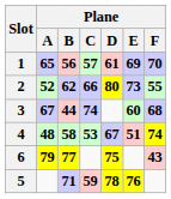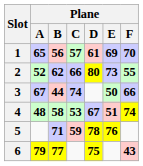3 | Plane / E / 69 / 73: 60 -> 50
3 | Plane / F / 70 / 55: 68 -> 66
rows swapped: 5 <-> 6
